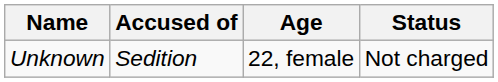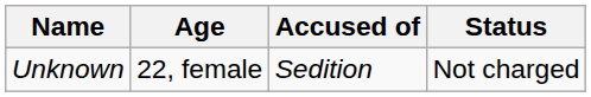columns swapped: Age <-> Accused of
